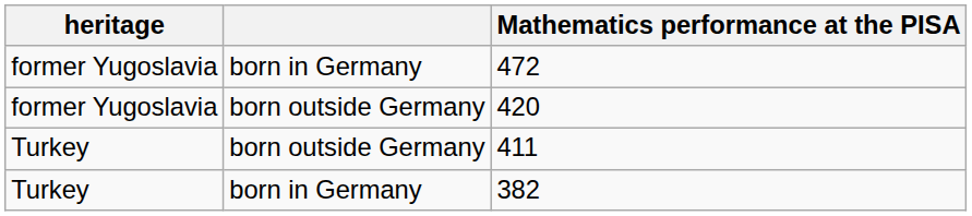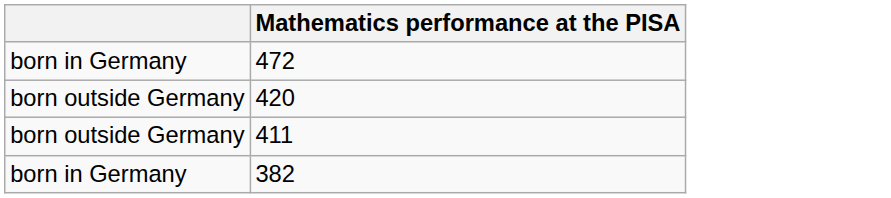- column: heritage | former Yugoslavia | former Yugoslavia | Turkey | Turkey
